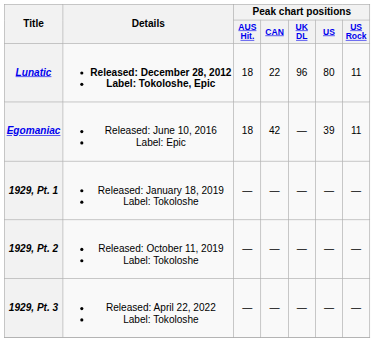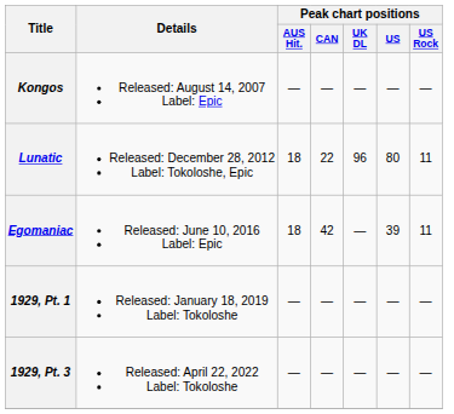+ row: Kongos | Released: August 14, 2007 Label: Epic | — | — | — | — | —
Lunatic | Details: bold -> normal
- row: 1929, Pt. 2 | Released: October 11, 2019 Label: Tokoloshe | — | — | — | — | —
